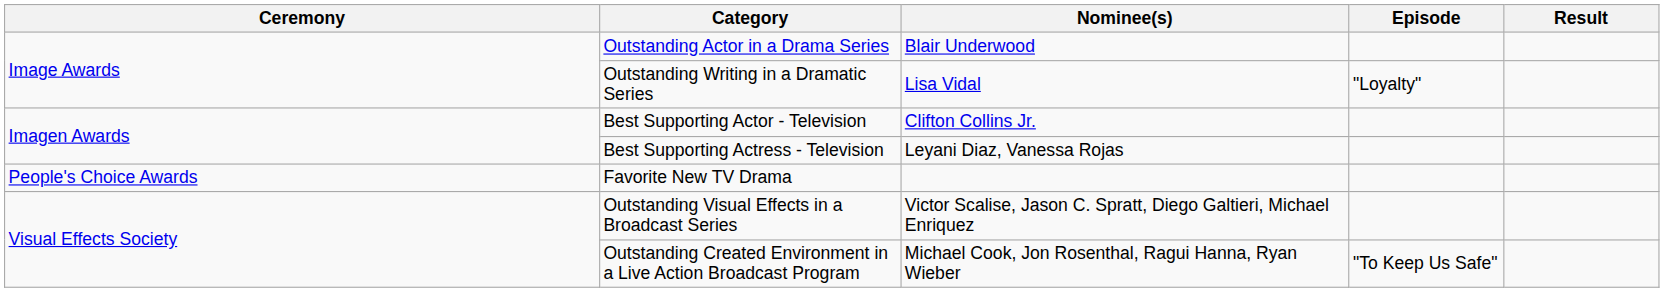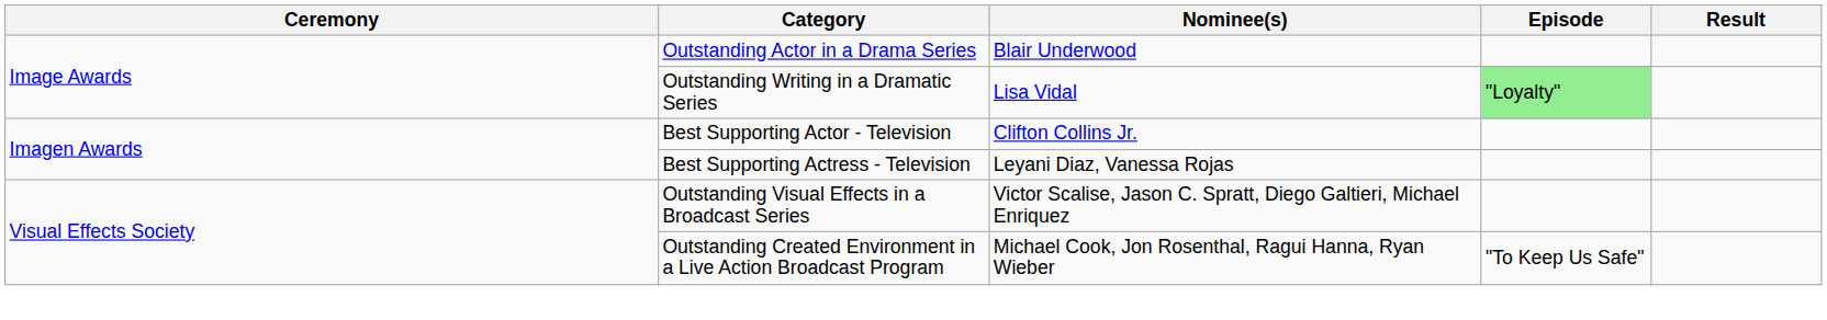Outstanding Writing in a Dramatic Series | Episode: no background -> lightgreen background
- row: People's Choice Awards | Favorite New TV Drama
